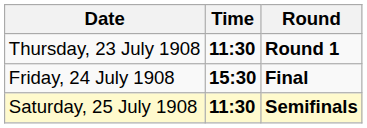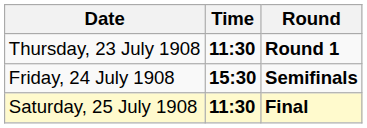Friday, 24 July 1908 | Round: Final -> Semifinals
Saturday, 25 July 1908 | Round: Semifinals -> Final
